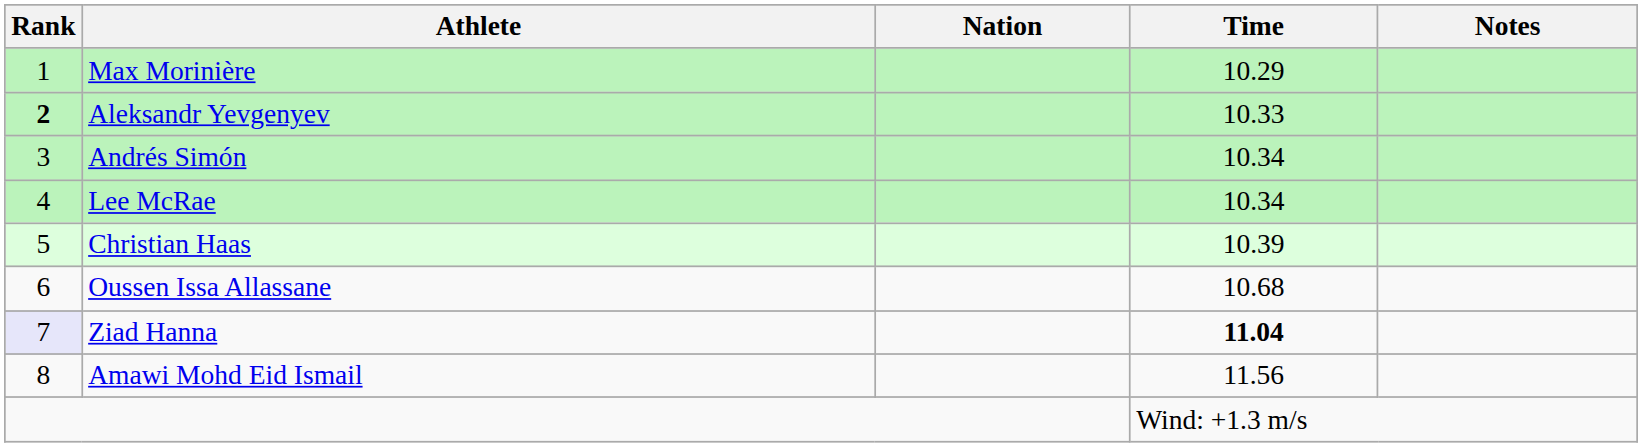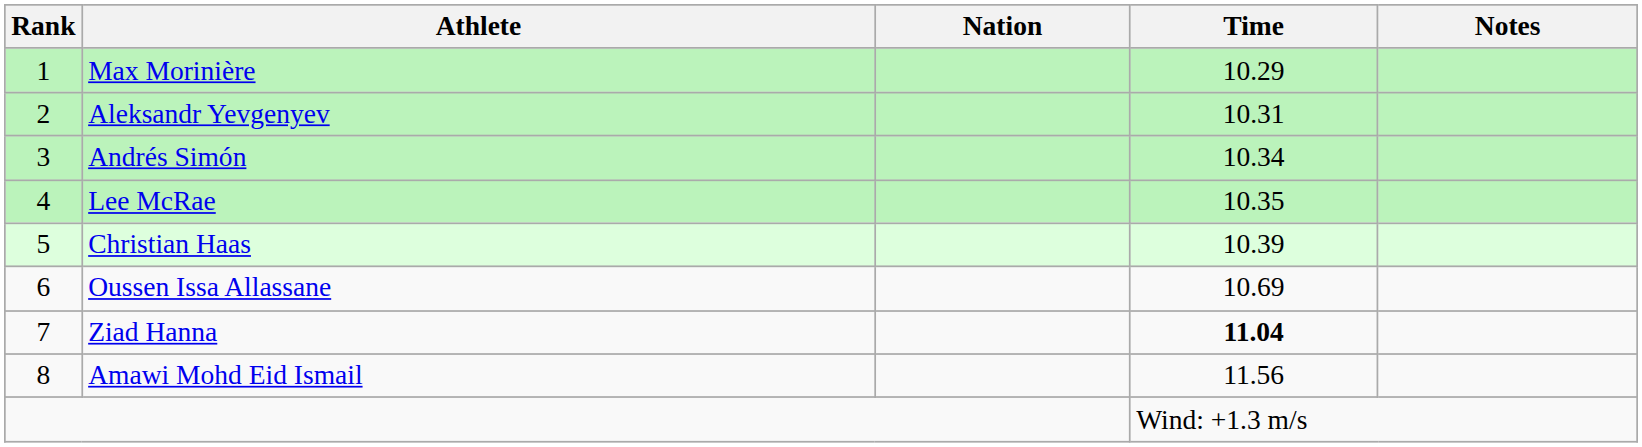Aleksandr Yevgenyev | Rank: bold -> normal
Aleksandr Yevgenyev | Time: 10.33 -> 10.31
Lee McRae | Time: 10.34 -> 10.35
Oussen Issa Allassane | Time: 10.68 -> 10.69
Ziad Hanna | Rank: lavender background -> no background
